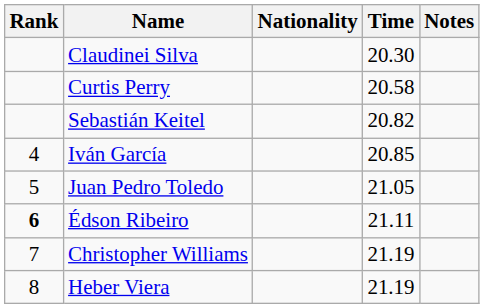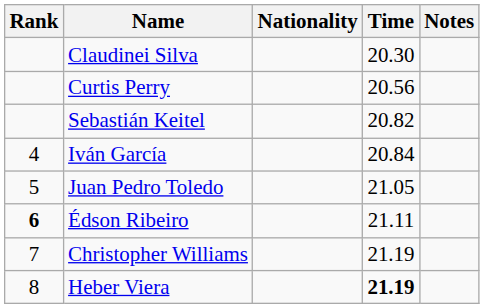Curtis Perry | Time: 20.58 -> 20.56
Iván García | Time: 20.85 -> 20.84
Heber Viera | Time: normal -> bold
